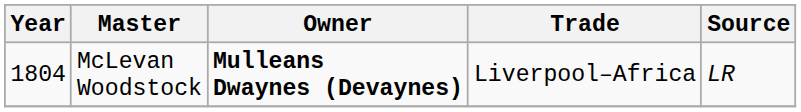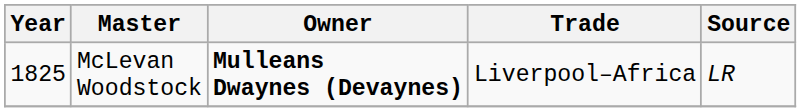McLevan Woodstock | Year: 1804 -> 1825
